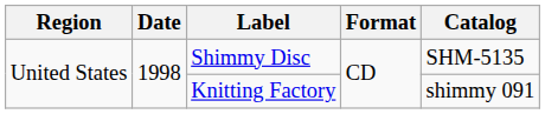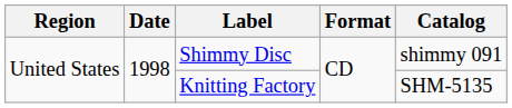Shimmy Disc | Catalog: SHM-5135 -> shimmy 091
Knitting Factory | Catalog: shimmy 091 -> SHM-5135
